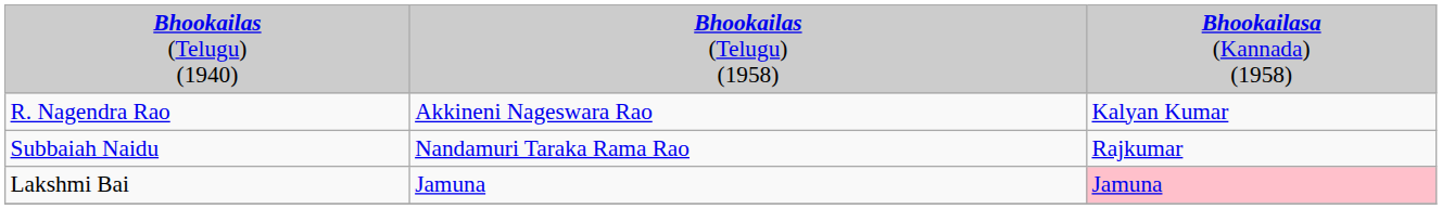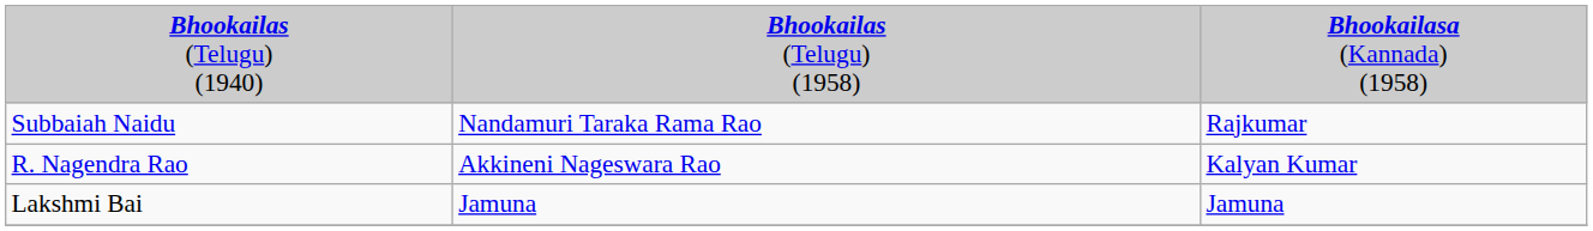rows swapped: Subbaiah Naidu <-> R. Nagendra Rao
Lakshmi Bai | column 3: pink background -> no background
